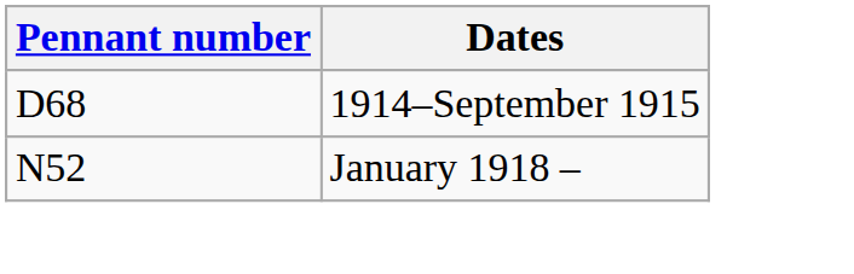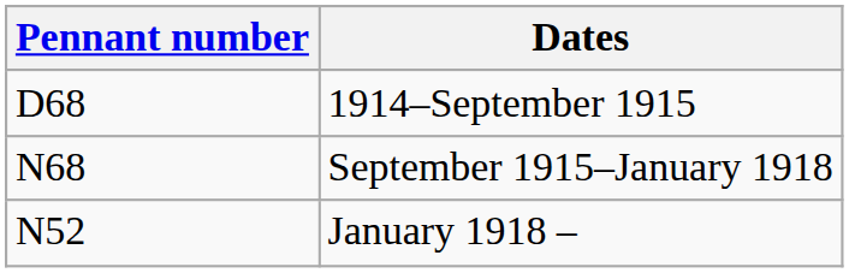+ row: N68 | September 1915–January 1918
